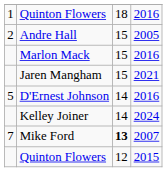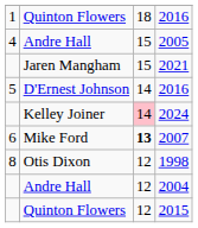Andre Hall / 2005 | column 1: 2 -> 4
- row: Marlon Mack | 15 | 2016
Kelley Joiner | column 3: no background -> pink background
Mike Ford | column 1: 7 -> 6
+ row: 8 | Otis Dixon | 12 | 1998
+ row: Andre Hall | 12 | 2004
